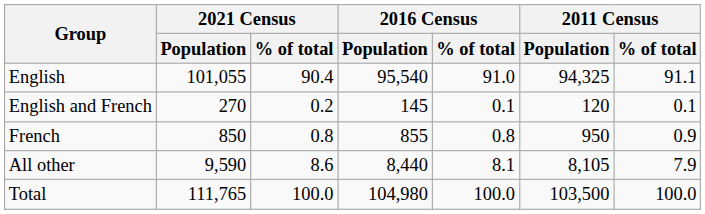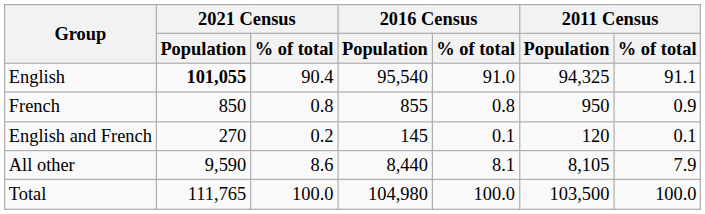English | 2021 Census / Population: normal -> bold
rows swapped: French <-> English and French
